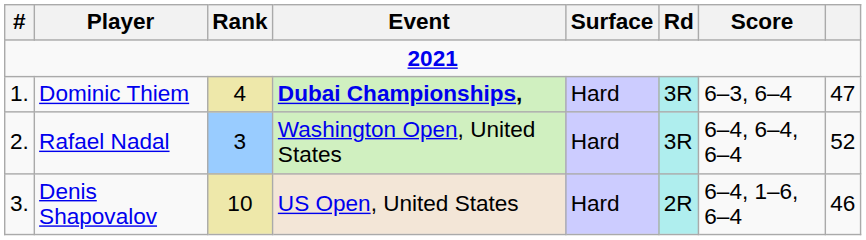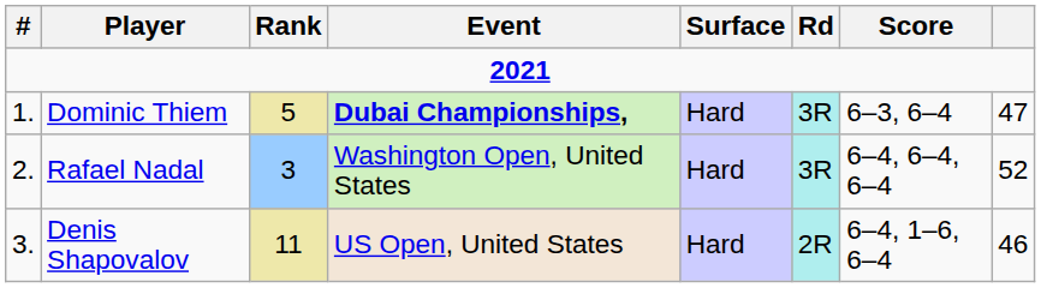Dominic Thiem | Rank: 4 -> 5
Denis Shapovalov | Rank: 10 -> 11
